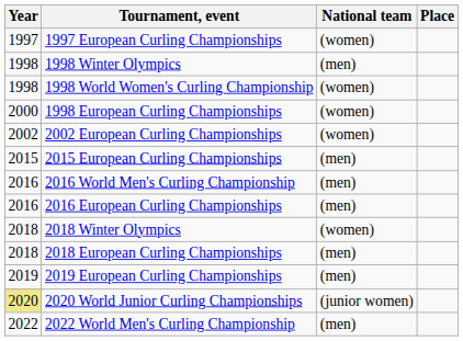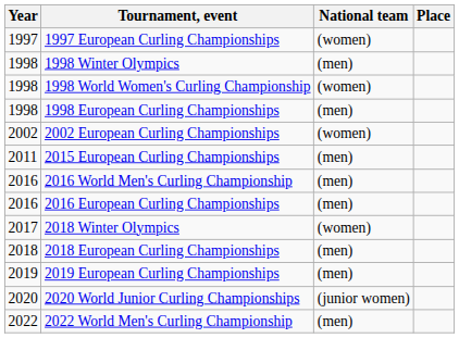1998 European Curling Championships | Year: 2000 -> 1998
1998 European Curling Championships | National team: (women) -> (men)
2015 European Curling Championships | Year: 2015 -> 2011
2018 Winter Olympics | Year: 2018 -> 2017
2020 World Junior Curling Championships | Year: khaki background -> no background
